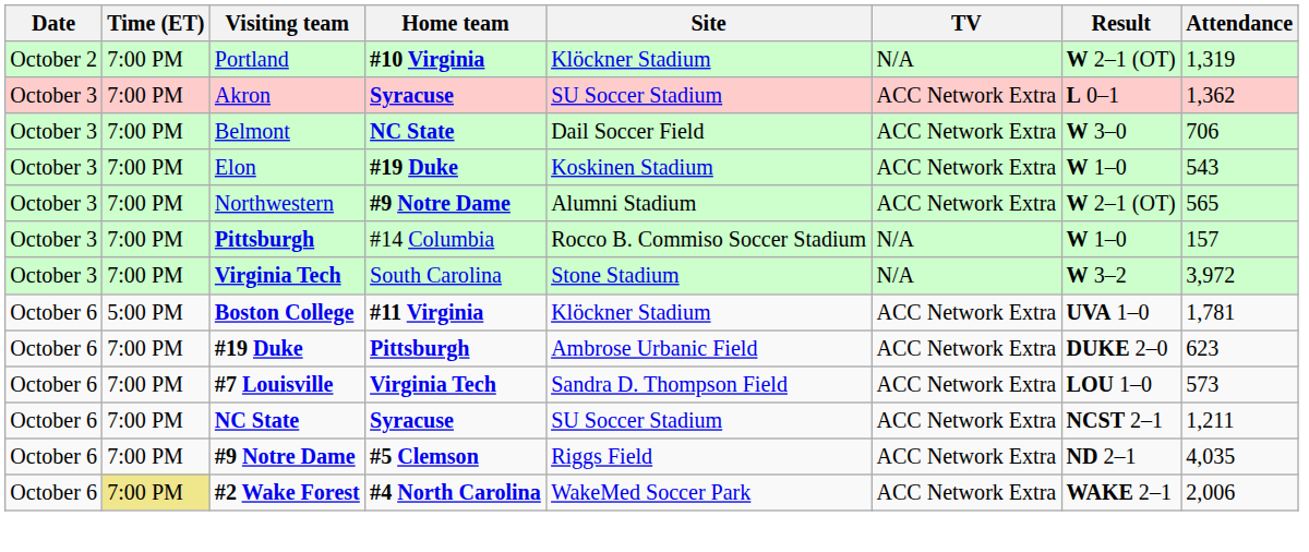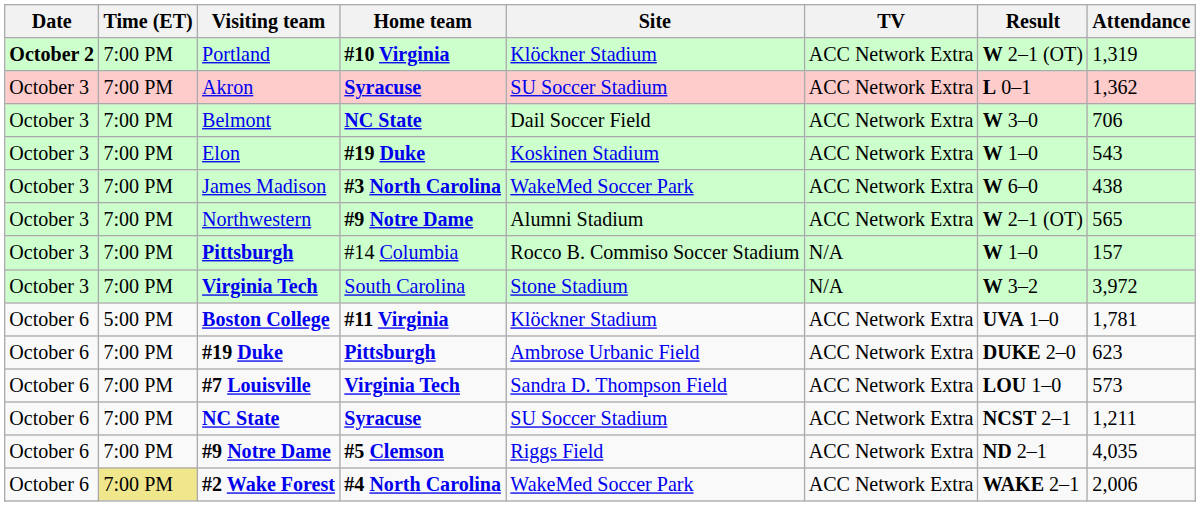Portland | Date: normal -> bold
Portland | TV: N/A -> ACC Network Extra
+ row: October 3 | 7:00 PM | James Madison | #3 North Carolina | WakeMed Soccer Park | ACC Network Extra | W 6–0 | 438
